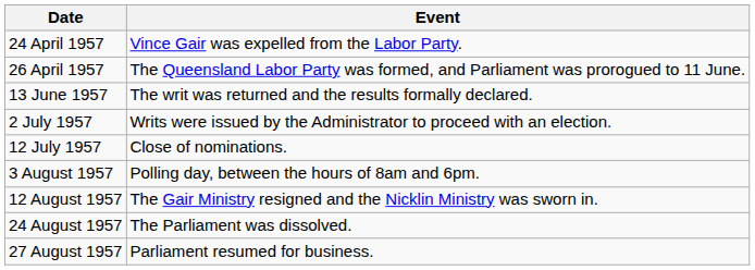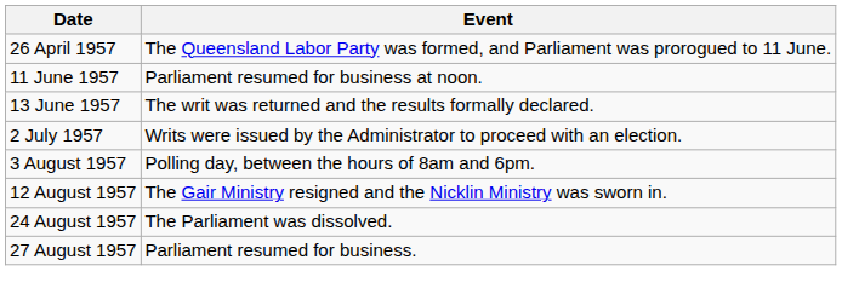- row: 24 April 1957 | Vince Gair was expelled from the Labor Party.
+ row: 11 June 1957 | Parliament resumed for business at noon.
- row: 12 July 1957 | Close of nominations.
